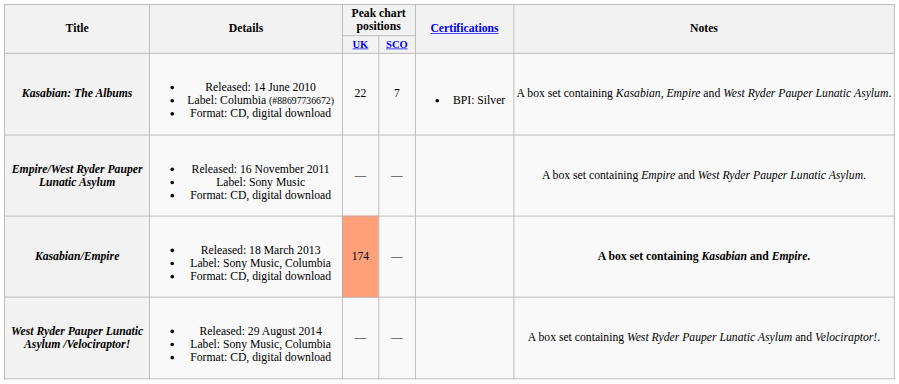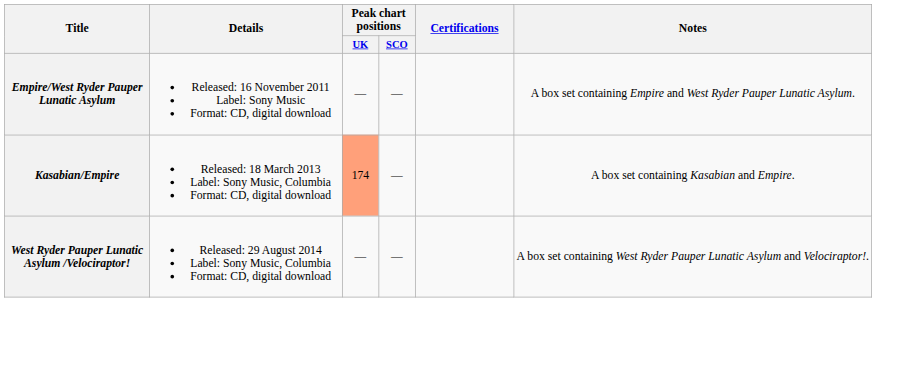- row: Kasabian: The Albums | Released: 14 June 2010 Label: Columbia (#88697736672) Format: CD, digital download | 22 | 7 | BPI: Silver | A box set containing Kasabian, Empire and West Ryder Pauper Lunatic Asylum.
Kasabian/Empire | Notes: bold -> normal
